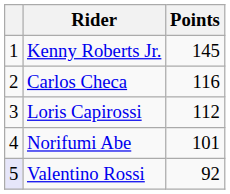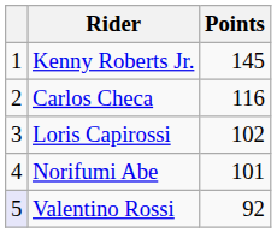Loris Capirossi | Points: 112 -> 102
